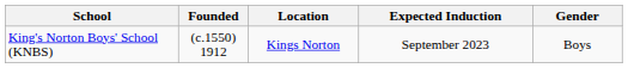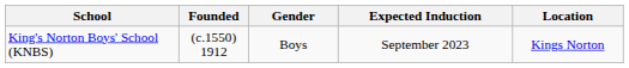columns swapped: Location <-> Gender
